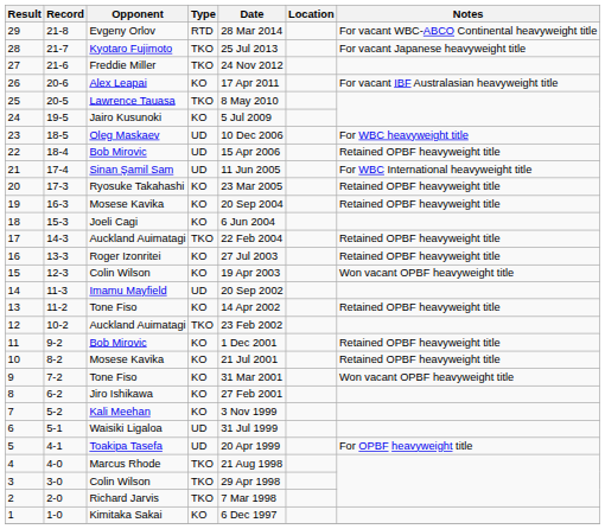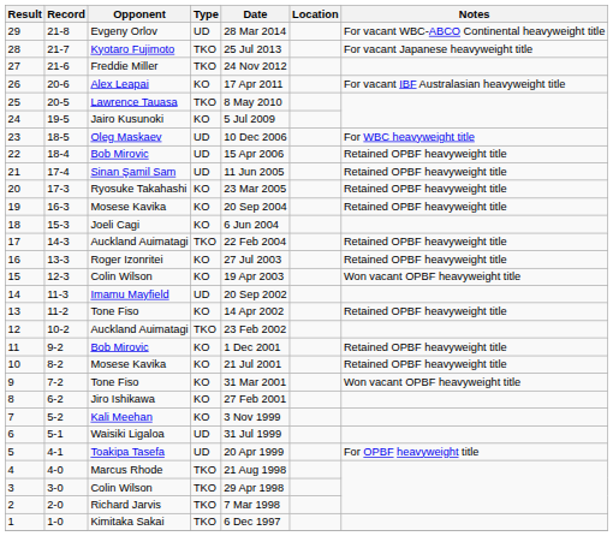29 | Type: RTD -> UD
21 | Notes: For WBC International heavyweight title -> Retained OPBF heavyweight title
1 | Type: KO -> TKO
